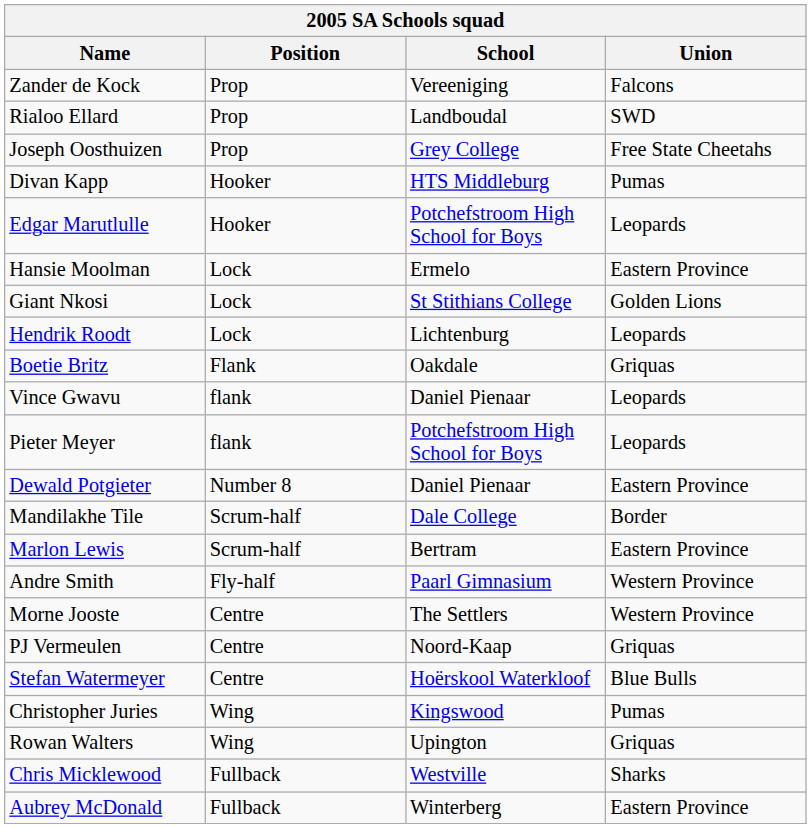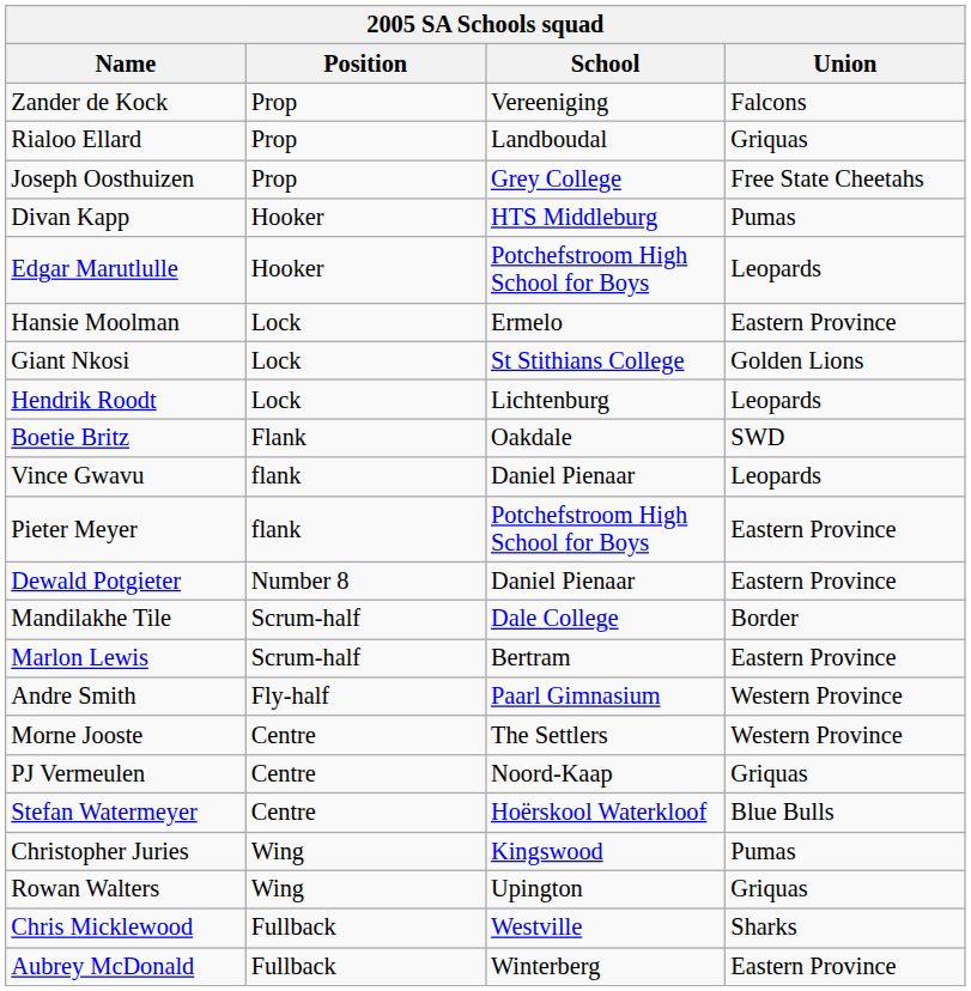Rialoo Ellard | Union: SWD -> Griquas
Boetie Britz | Union: Griquas -> SWD
Pieter Meyer | Union: Leopards -> Eastern Province
